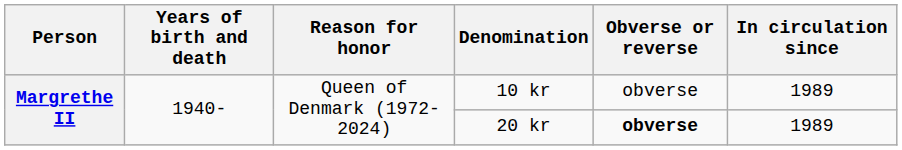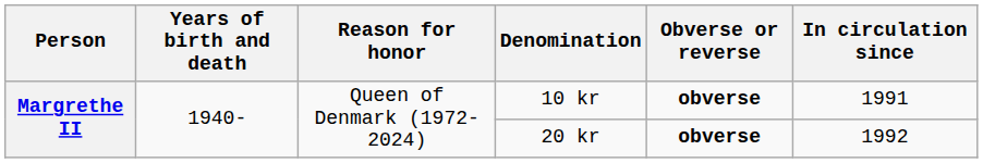10 kr | Obverse or reverse: normal -> bold
10 kr | In circulation since: 1989 -> 1991
20 kr | In circulation since: 1989 -> 1992
